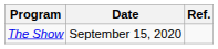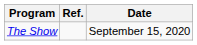columns swapped: Date <-> Ref.
